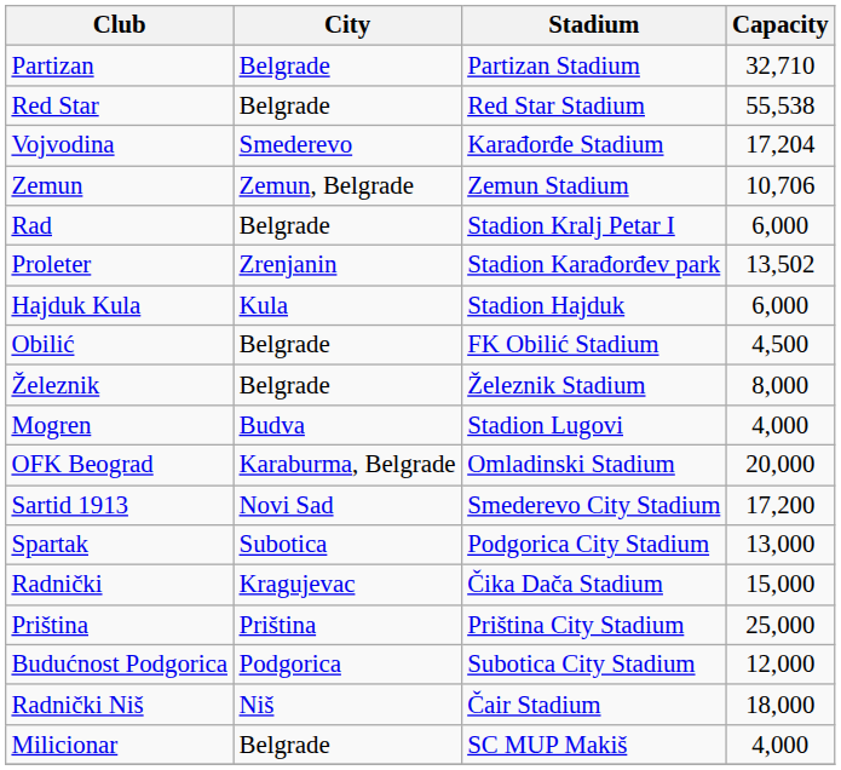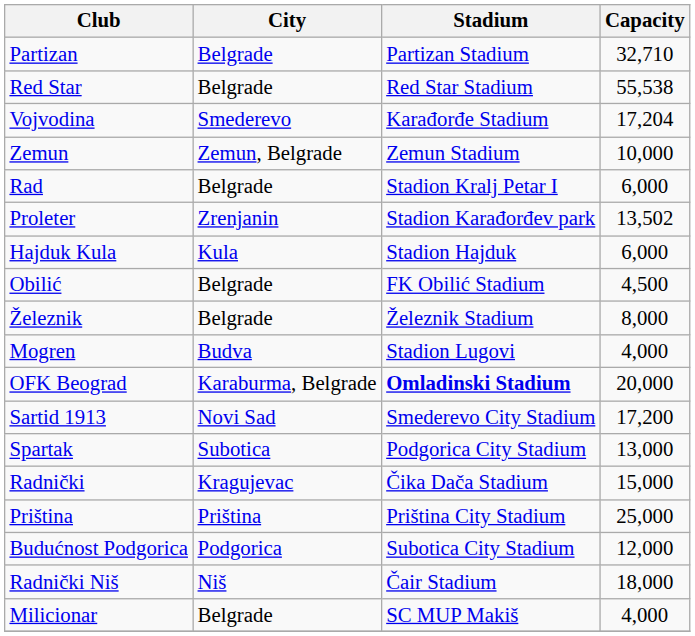Zemun | Capacity: 10,706 -> 10,000
OFK Beograd | Stadium: normal -> bold
